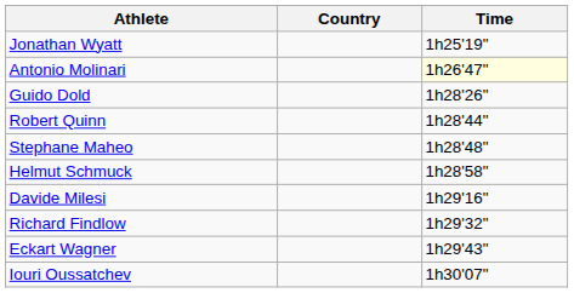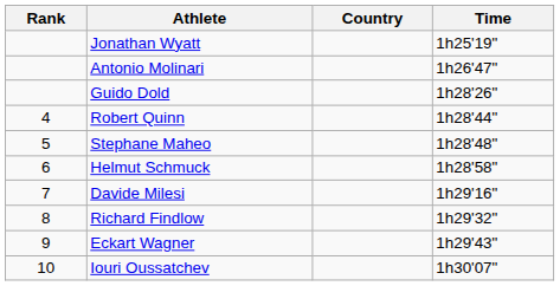+ column: Rank | 4 | 5 | 6 | 7 | 8 | 9 | 10
Antonio Molinari | Time: lightyellow background -> no background
